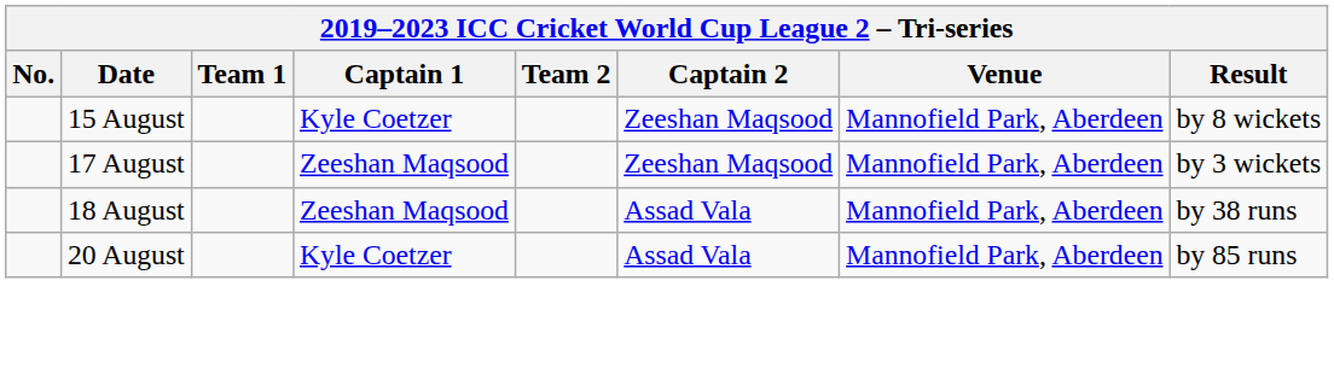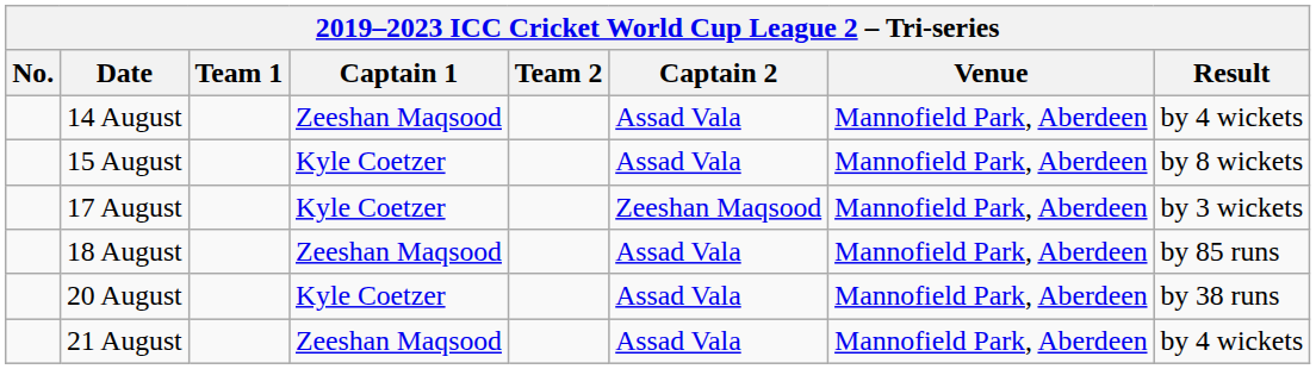+ row: 14 August | Zeeshan Maqsood | Assad Vala | Mannofield Park, Aberdeen | by 4 wickets
15 August | Captain 2: Zeeshan Maqsood -> Assad Vala
17 August | Captain 1: Zeeshan Maqsood -> Kyle Coetzer
18 August | Result: by 38 runs -> by 85 runs
20 August | Result: by 85 runs -> by 38 runs
+ row: 21 August | Zeeshan Maqsood | Assad Vala | Mannofield Park, Aberdeen | by 4 wickets
